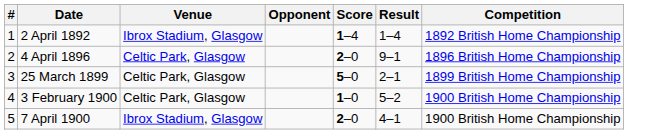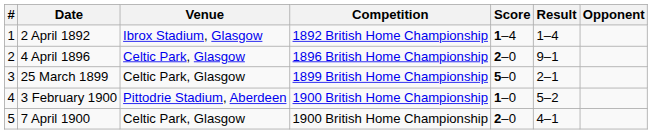columns swapped: Opponent <-> Competition
3 February 1900 | Venue: Celtic Park, Glasgow -> Pittodrie Stadium, Aberdeen
7 April 1900 | Venue: Ibrox Stadium, Glasgow -> Celtic Park, Glasgow
